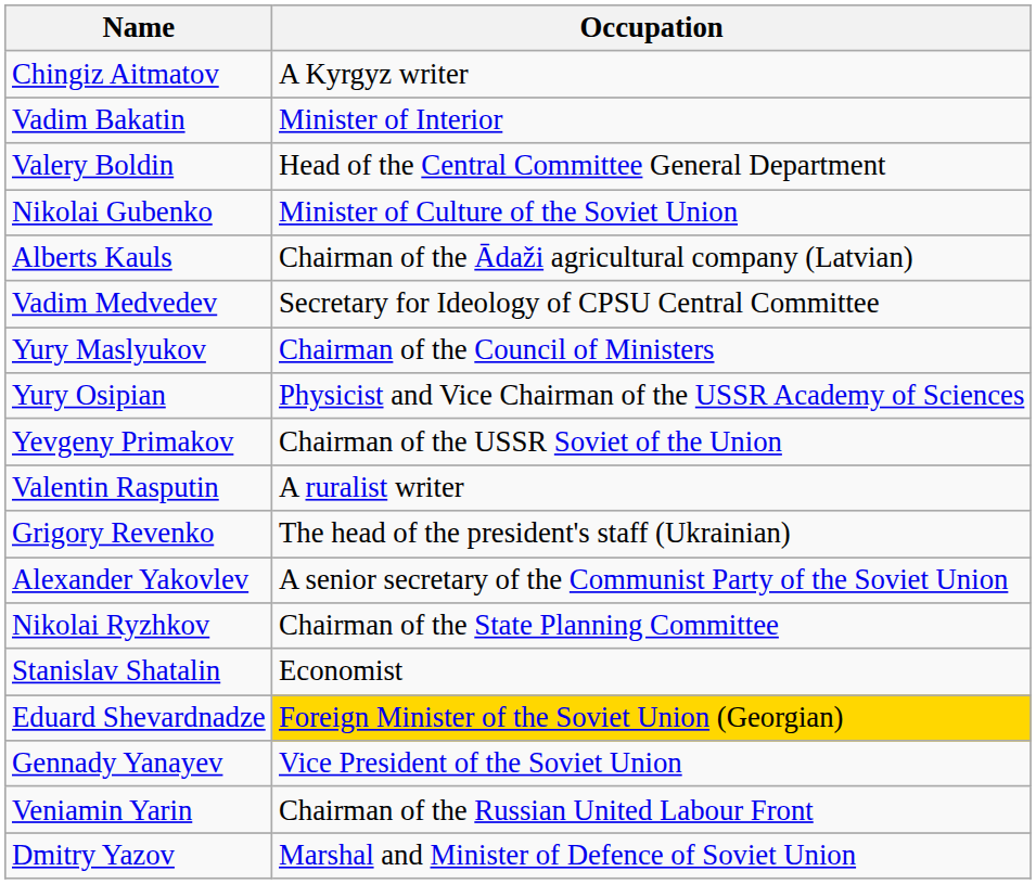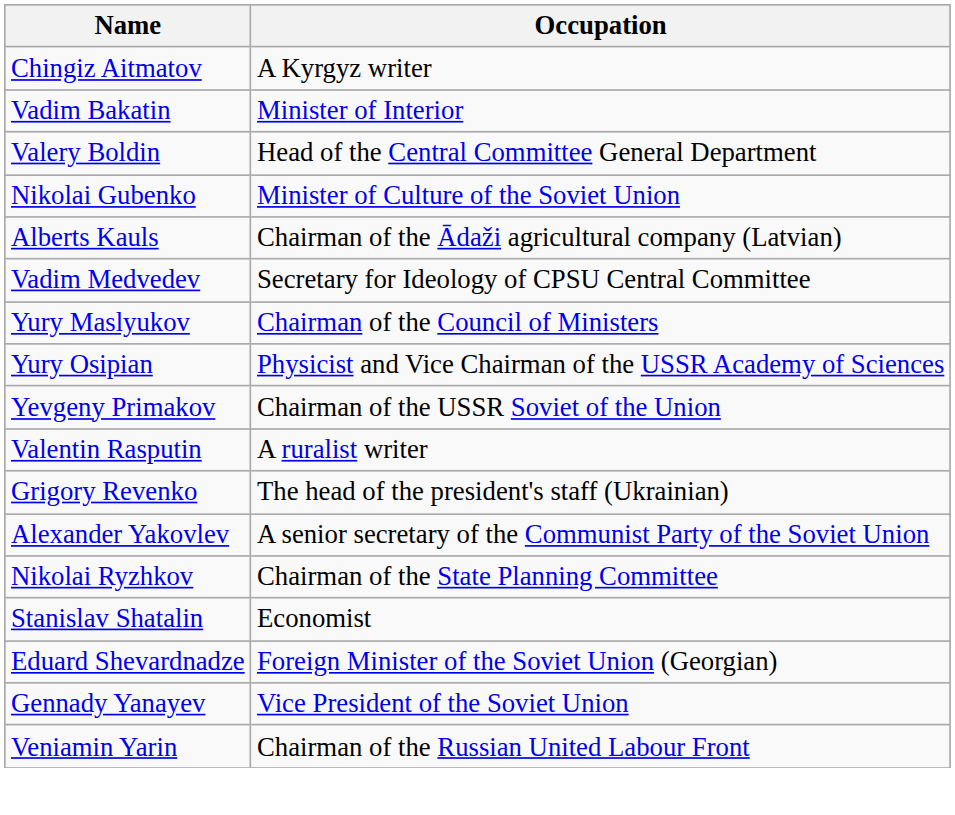Eduard Shevardnadze | Occupation: gold background -> no background
- row: Dmitry Yazov | Marshal and Minister of Defence of Soviet Union
